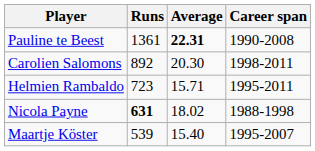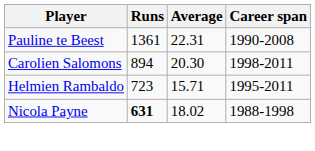Pauline te Beest | Average: bold -> normal
Carolien Salomons | Runs: 892 -> 894
- row: Maartje Köster | 539 | 15.40 | 1995-2007
